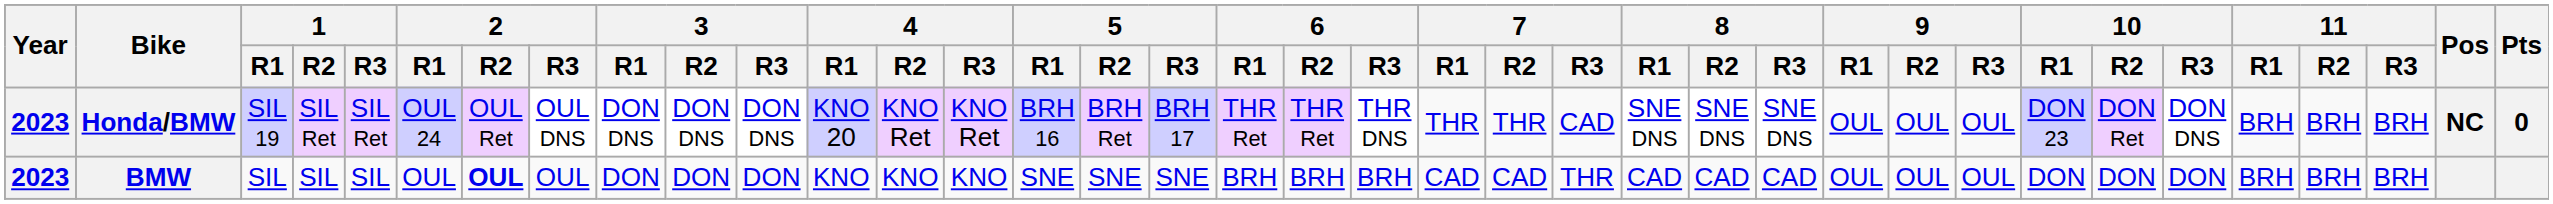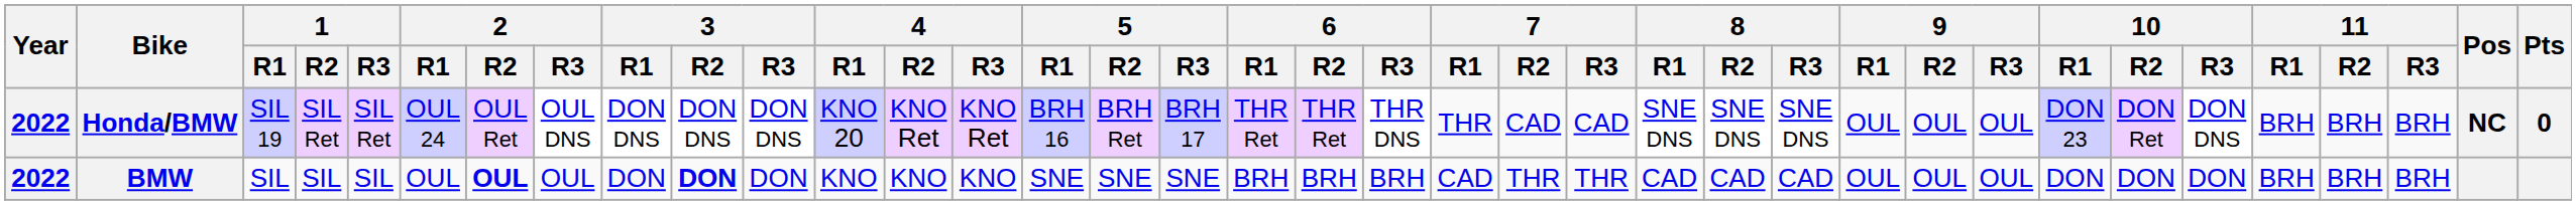Honda/BMW | Year: 2023 -> 2022
Honda/BMW | 7 / R2: THR -> CAD
BMW | Year: 2023 -> 2022
BMW | 3 / R2: normal -> bold
BMW | 7 / R2: CAD -> THR
